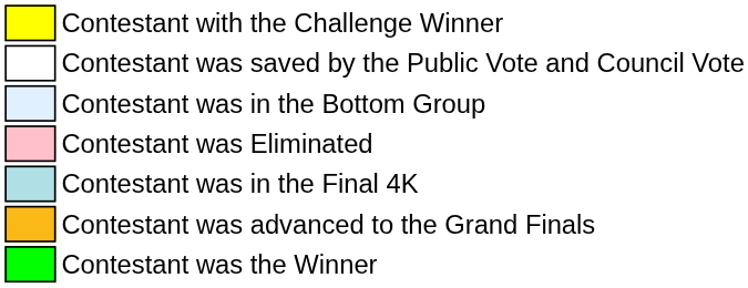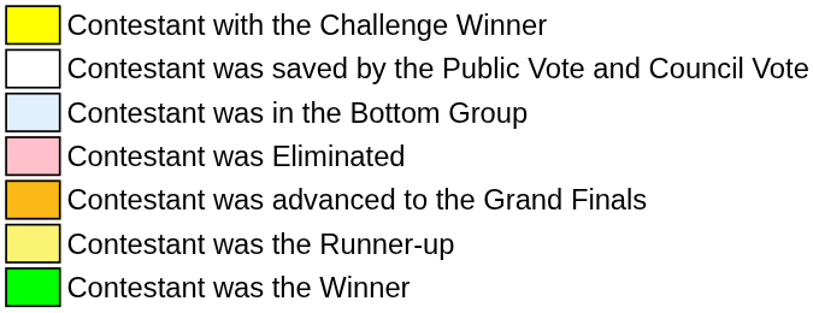- row: Contestant was in the Final 4K
+ row: Contestant was the Runner-up
